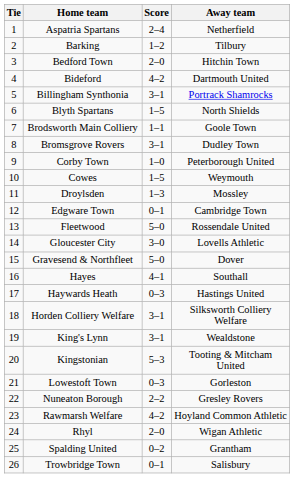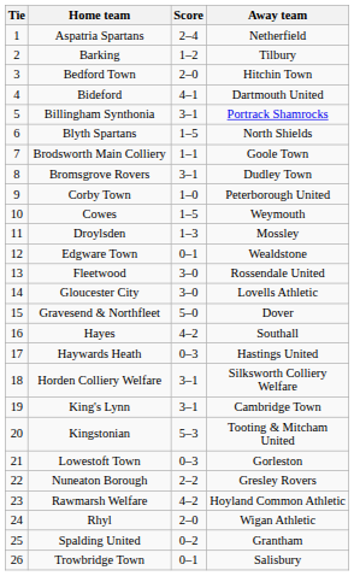Bideford | Score: 4–2 -> 4–1
Edgware Town | Away team: Cambridge Town -> Wealdstone
Fleetwood | Score: 5–0 -> 3–0
Hayes | Score: 4–1 -> 4–2
King's Lynn | Away team: Wealdstone -> Cambridge Town
